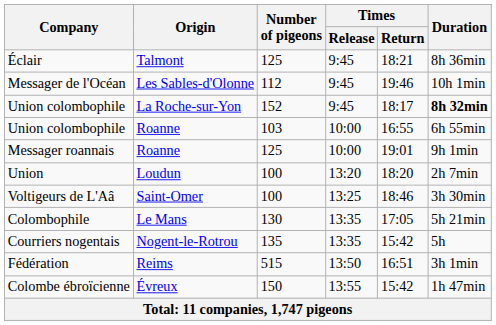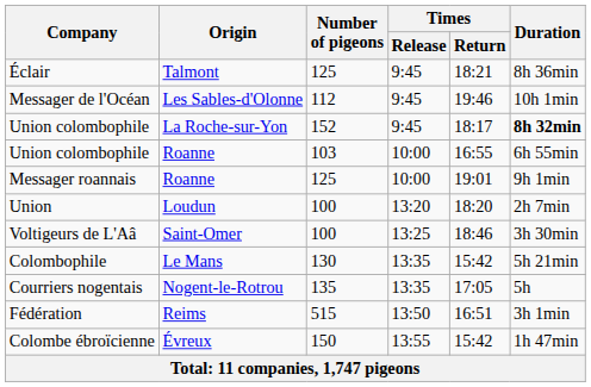Colombophile | Times / Return: 17:05 -> 15:42
Courriers nogentais | Times / Return: 15:42 -> 17:05
